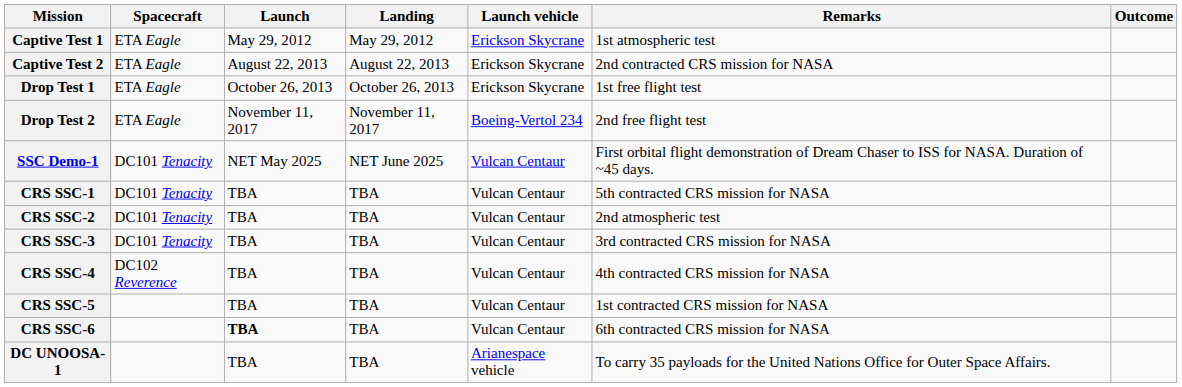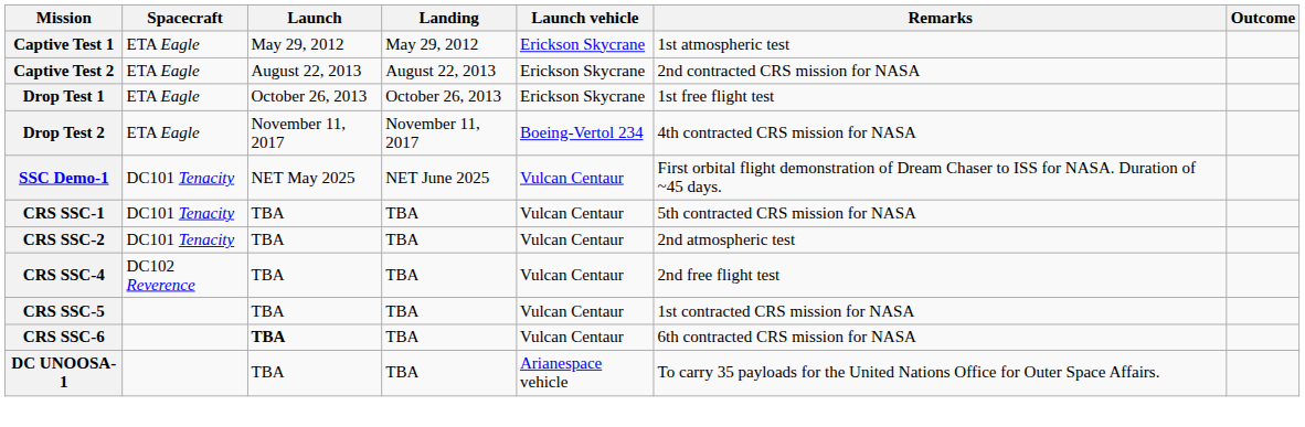Drop Test 2 | Remarks: 2nd free flight test -> 4th contracted CRS mission for NASA
- row: CRS SSC-3 | DC101 Tenacity | TBA | TBA | Vulcan Centaur | 3rd contracted CRS mission for NASA
CRS SSC-4 | Remarks: 4th contracted CRS mission for NASA -> 2nd free flight test
